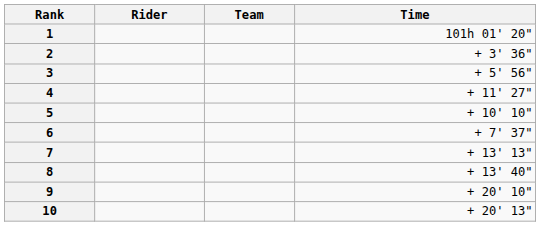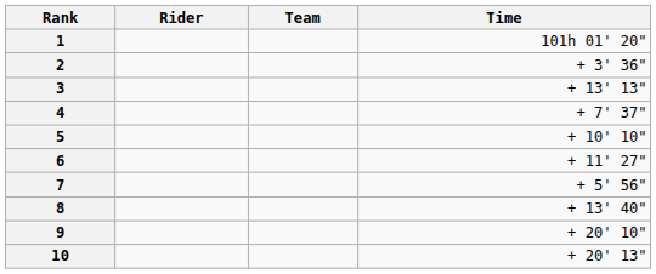3 | Time: + 5' 56" -> + 13' 13"
4 | Time: + 11' 27" -> + 7' 37"
6 | Time: + 7' 37" -> + 11' 27"
7 | Time: + 13' 13" -> + 5' 56"
